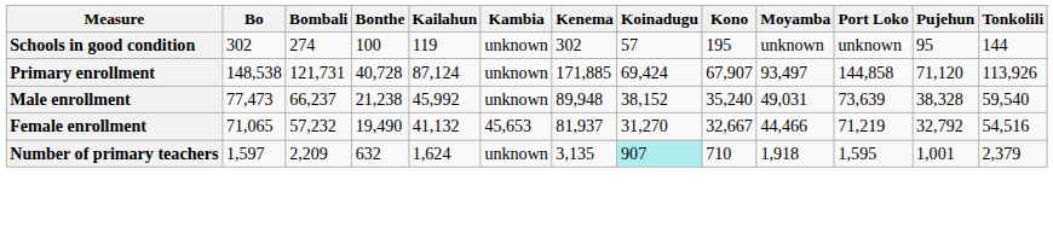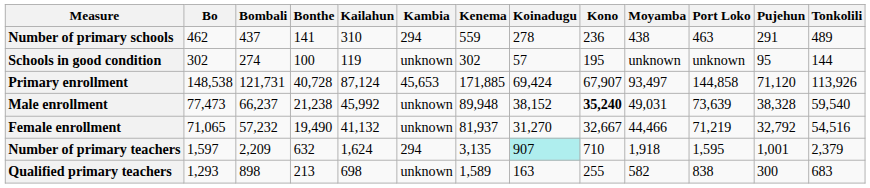+ row: Number of primary schools | 462 | 437 | 141 | 310 | 294 | 559 | 278 | 236 | 438 | 463 | 291 | 489
Primary enrollment | Kambia: unknown -> 45,653
Male enrollment | Kono: normal -> bold
Female enrollment | Kambia: 45,653 -> unknown
Number of primary teachers | Kambia: unknown -> 294
+ row: Qualified primary teachers | 1,293 | 898 | 213 | 698 | unknown | 1,589 | 163 | 255 | 582 | 838 | 300 | 683
